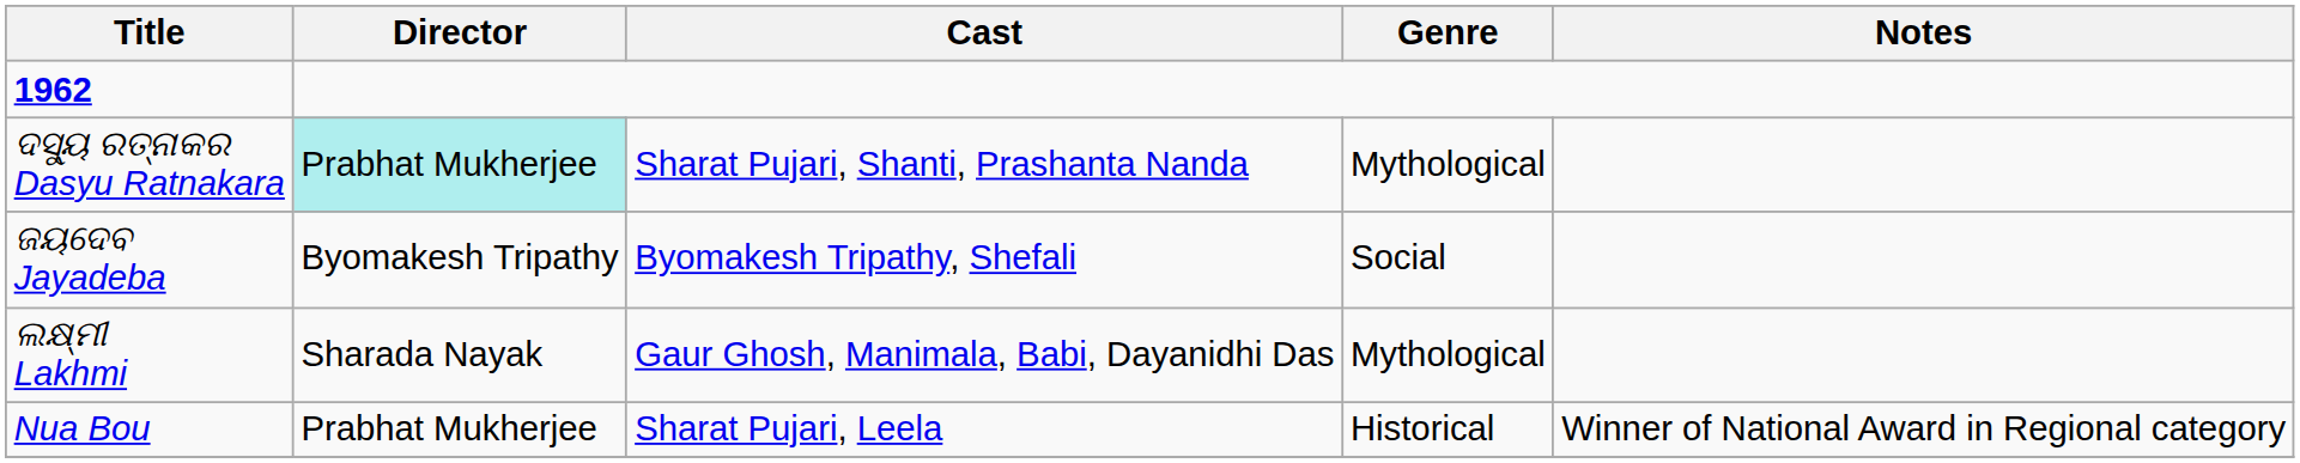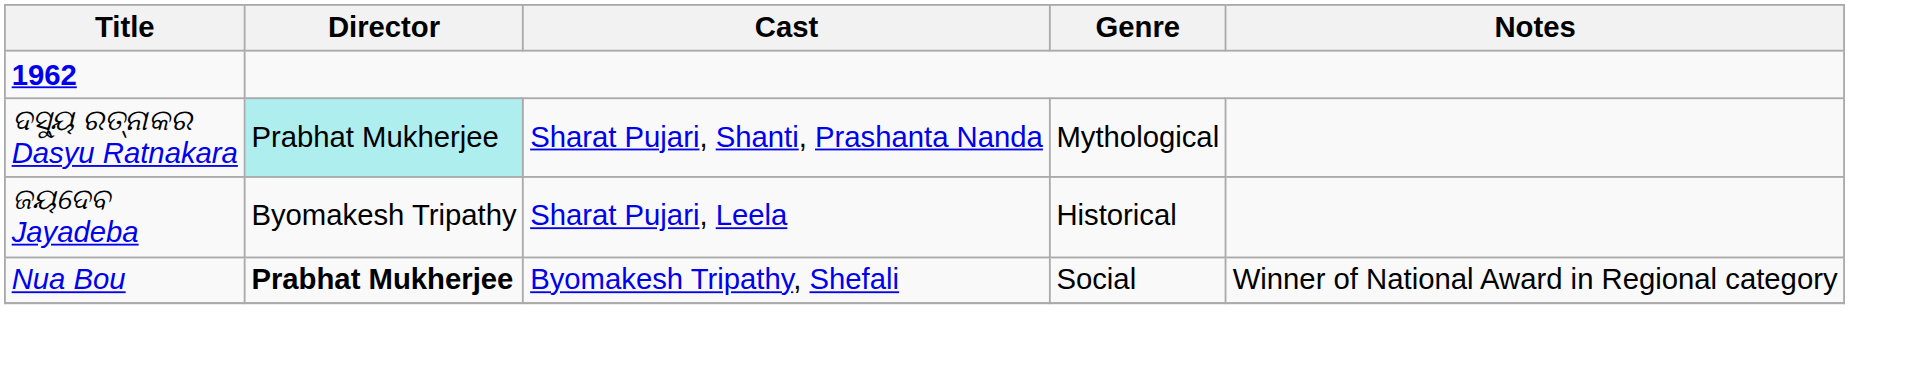ଜୟଦେବ Jayadeba | Cast: Byomakesh Tripathy, Shefali -> Sharat Pujari, Leela
ଜୟଦେବ Jayadeba | Genre: Social -> Historical
- row: ଲକ୍ଷ୍ମୀ Lakhmi | Sharada Nayak | Gaur Ghosh, Manimala, Babi, Dayanidhi Das | Mythological
Nua Bou | Director: normal -> bold
Nua Bou | Cast: Sharat Pujari, Leela -> Byomakesh Tripathy, Shefali
Nua Bou | Genre: Historical -> Social
